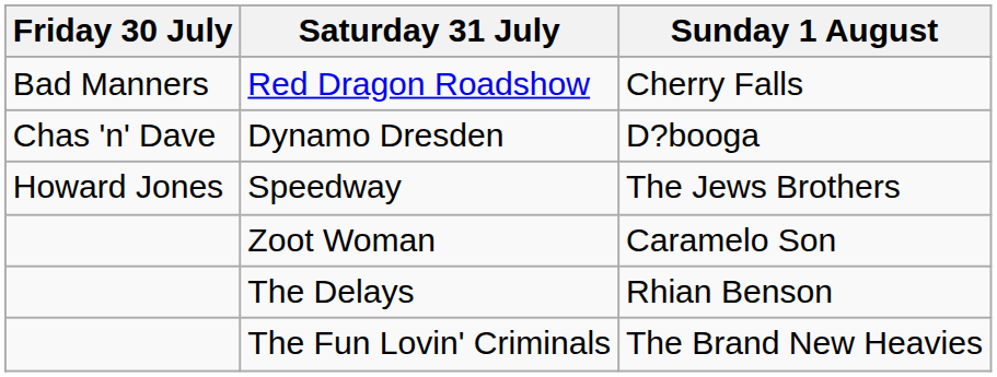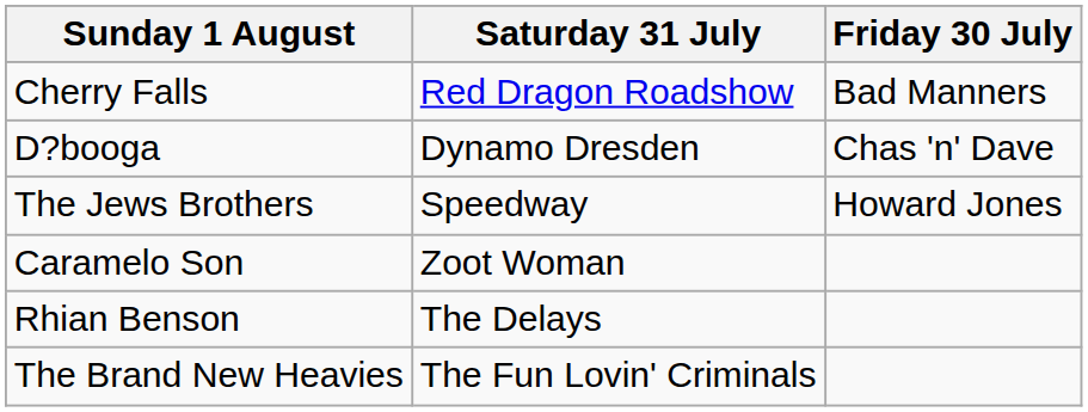columns swapped: Friday 30 July <-> Sunday 1 August
